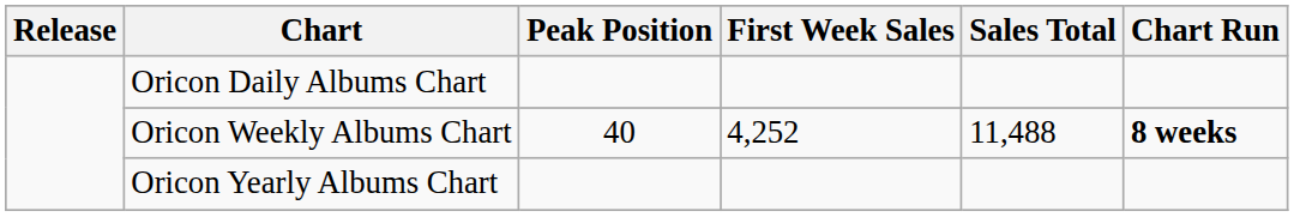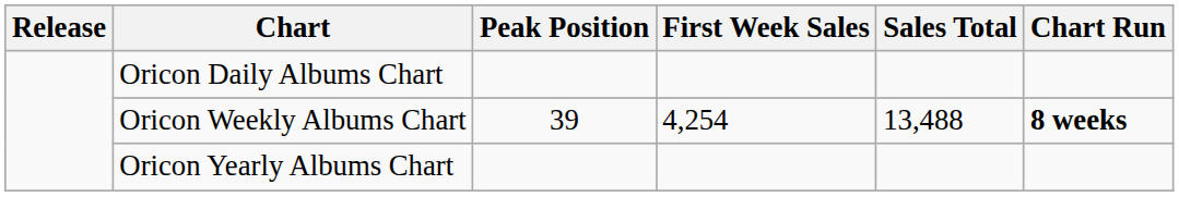Oricon Weekly Albums Chart | Peak Position: 40 -> 39
Oricon Weekly Albums Chart | First Week Sales: 4,252 -> 4,254
Oricon Weekly Albums Chart | Sales Total: 11,488 -> 13,488
